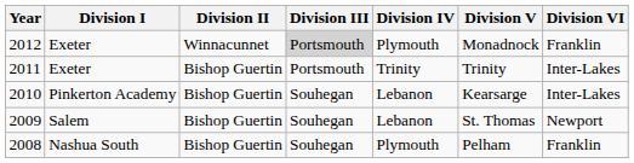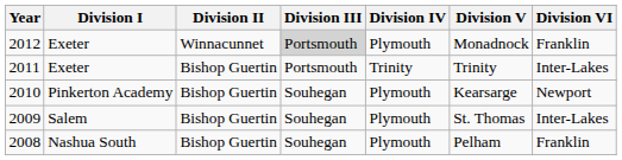2010 | Division IV: Lebanon -> Plymouth
2010 | Division VI: Inter-Lakes -> Newport
2009 | Division IV: Lebanon -> Plymouth
2009 | Division VI: Newport -> Inter-Lakes
